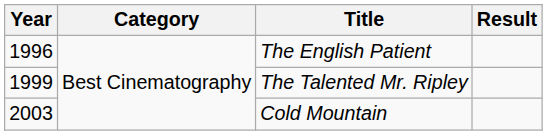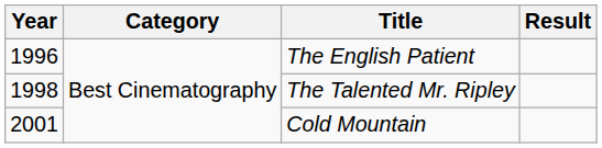The Talented Mr. Ripley | Year: 1999 -> 1998
Cold Mountain | Year: 2003 -> 2001
